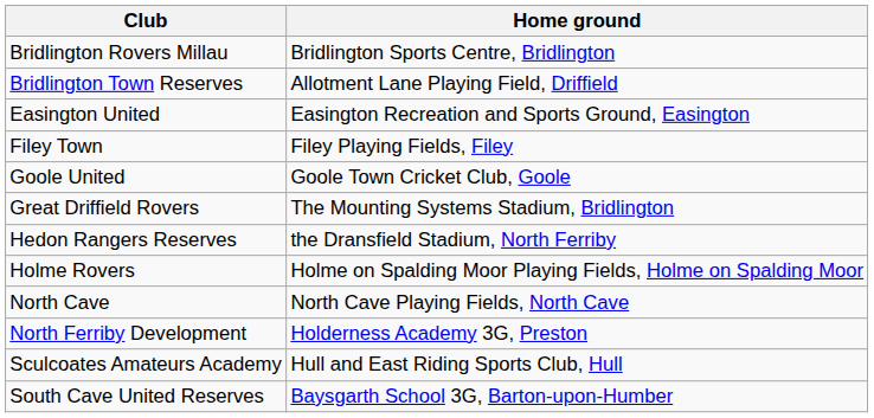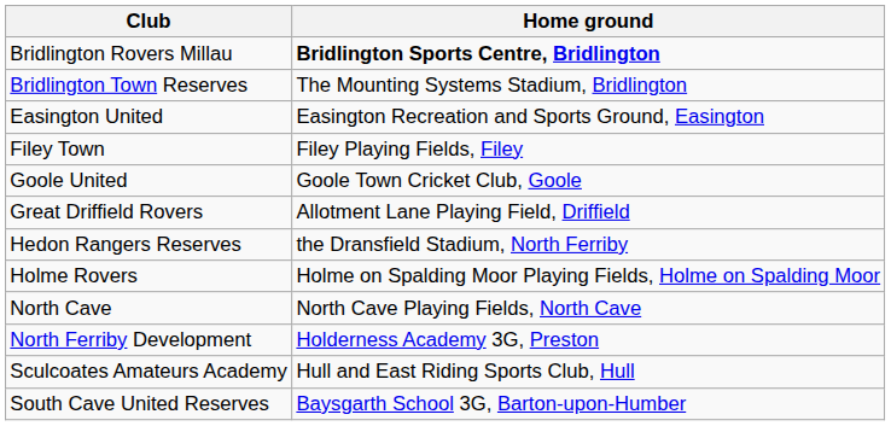Bridlington Rovers Millau | Home ground: normal -> bold
Bridlington Town Reserves | Home ground: Allotment Lane Playing Field, Driffield -> The Mounting Systems Stadium, Bridlington
Great Driffield Rovers | Home ground: The Mounting Systems Stadium, Bridlington -> Allotment Lane Playing Field, Driffield
